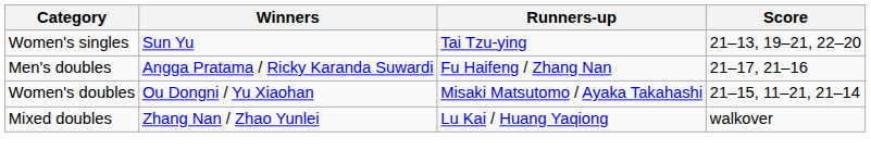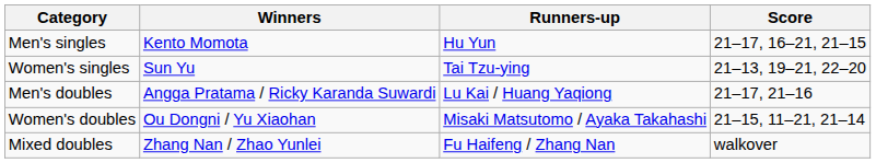+ row: Men's singles | Kento Momota | Hu Yun | 21–17, 16–21, 21–15
Men's doubles | Runners-up: Fu Haifeng / Zhang Nan -> Lu Kai / Huang Yaqiong
Mixed doubles | Runners-up: Lu Kai / Huang Yaqiong -> Fu Haifeng / Zhang Nan
